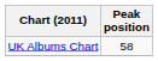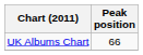UK Albums Chart | Peak position: 58 -> 66
